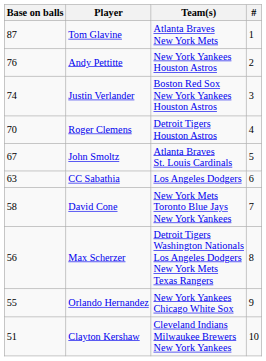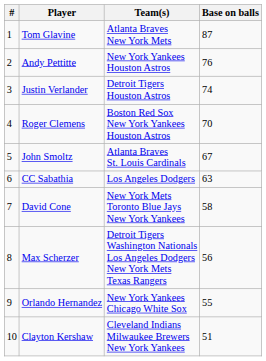columns swapped: # <-> Base on balls
Justin Verlander | Team(s): Boston Red Sox New York Yankees Houston Astros -> Detroit Tigers Houston Astros
Roger Clemens | Team(s): Detroit Tigers Houston Astros -> Boston Red Sox New York Yankees Houston Astros
